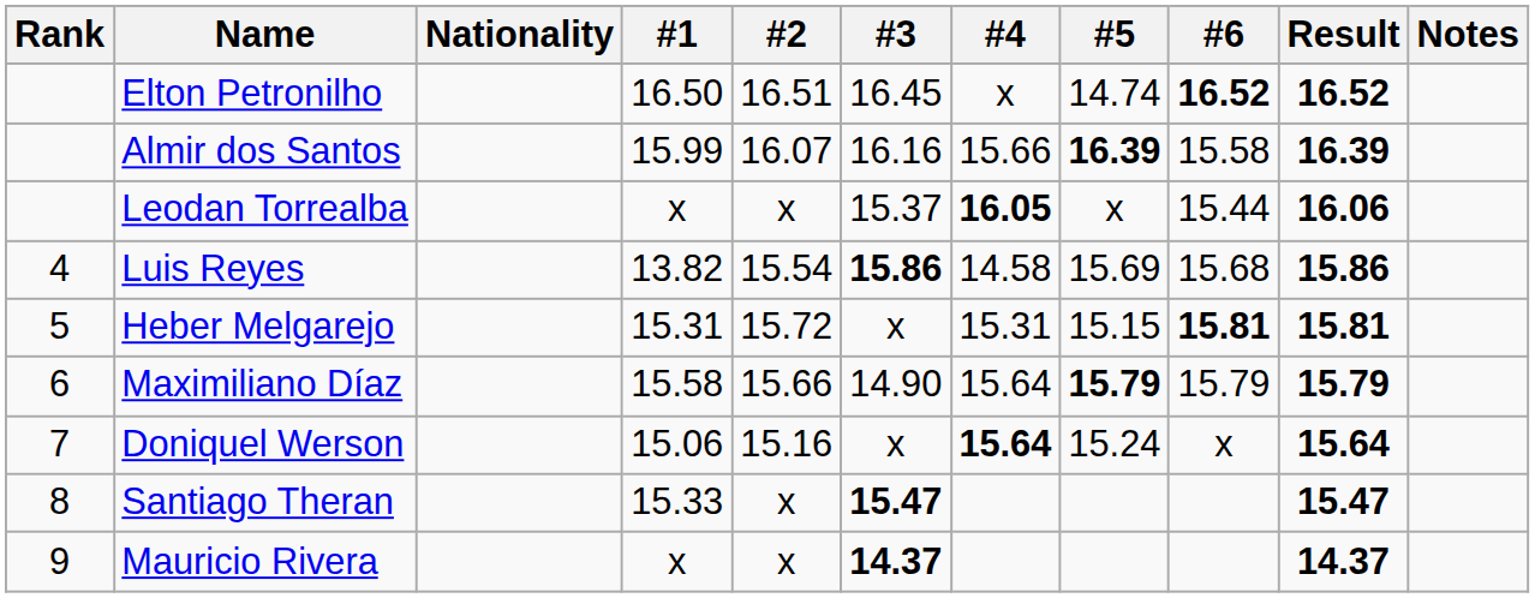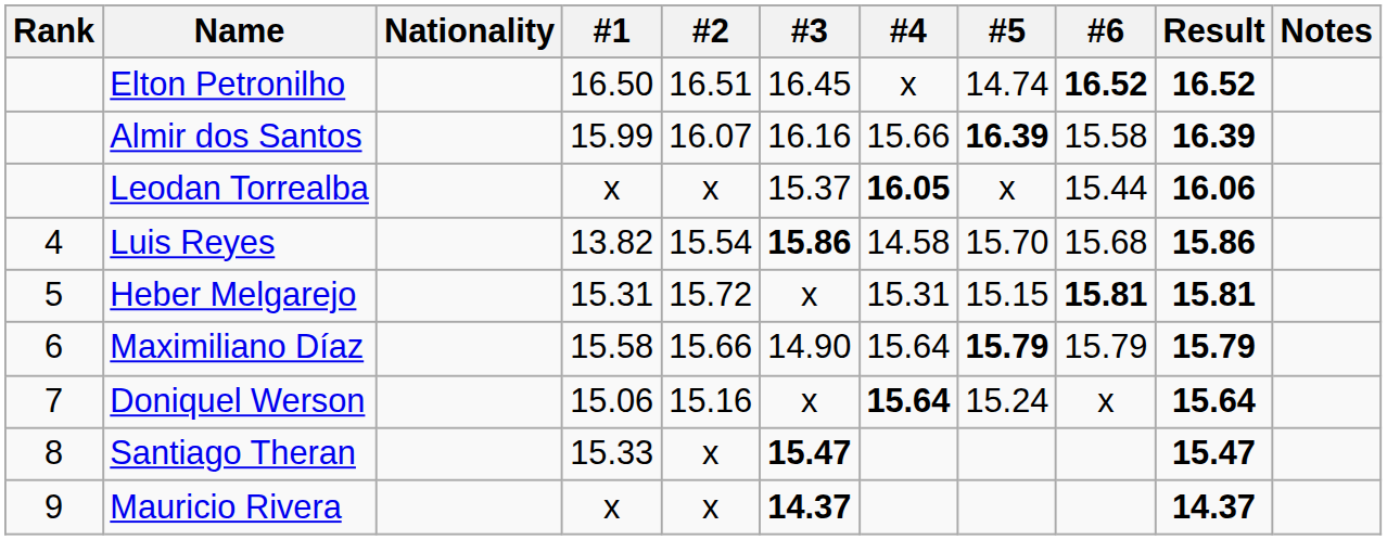Luis Reyes | #5: 15.69 -> 15.70
